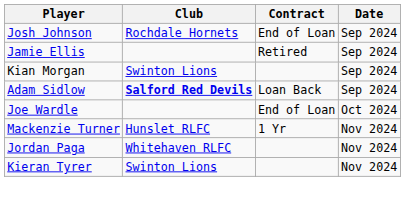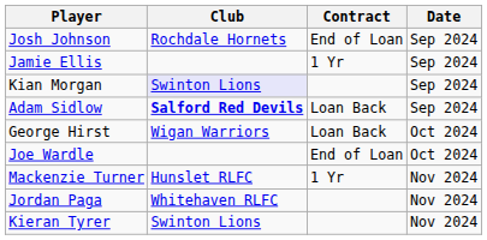Jamie Ellis | Contract: Retired -> 1 Yr
Kian Morgan | Club: no background -> lavender background
+ row: George Hirst | Wigan Warriors | Loan Back | Oct 2024
